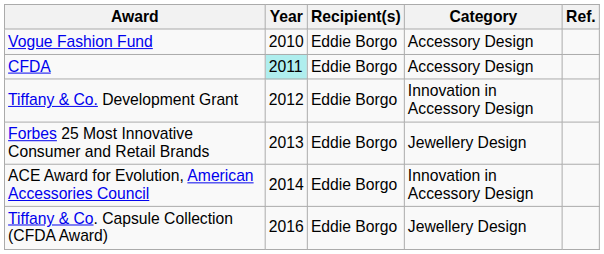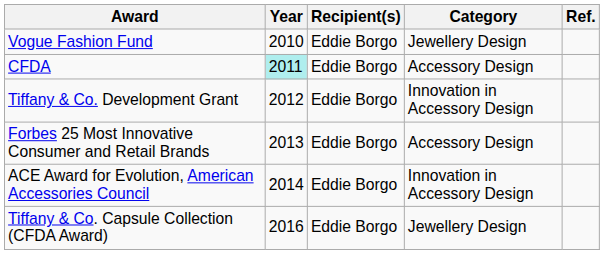Vogue Fashion Fund | Category: Accessory Design -> Jewellery Design
Forbes 25 Most Innovative Consumer and Retail Brands | Category: Jewellery Design -> Accessory Design
